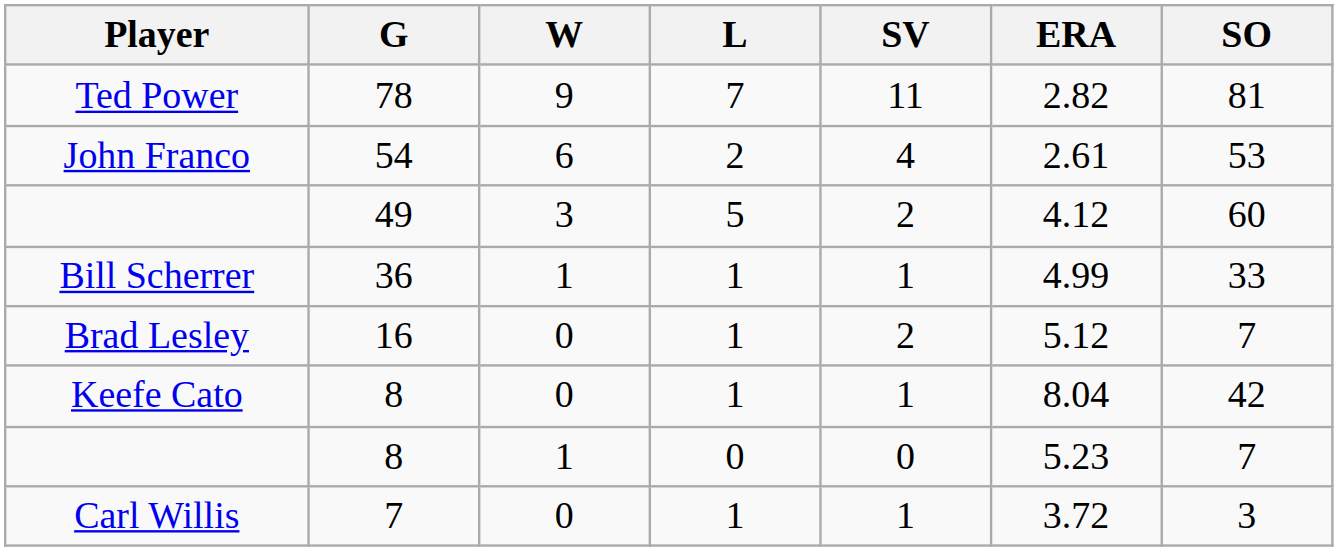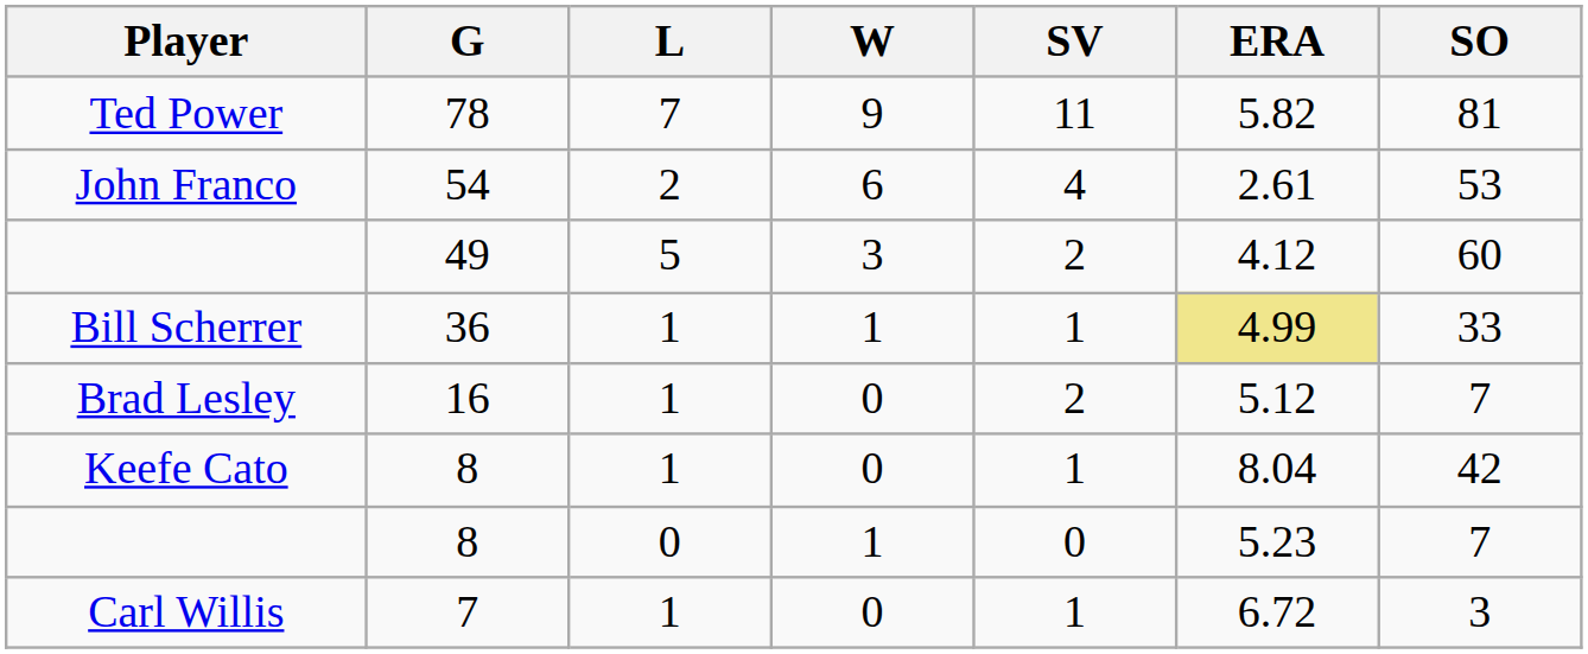columns swapped: W <-> L
Ted Power | ERA: 2.82 -> 5.82
Bill Scherrer | ERA: no background -> khaki background
Carl Willis | ERA: 3.72 -> 6.72
